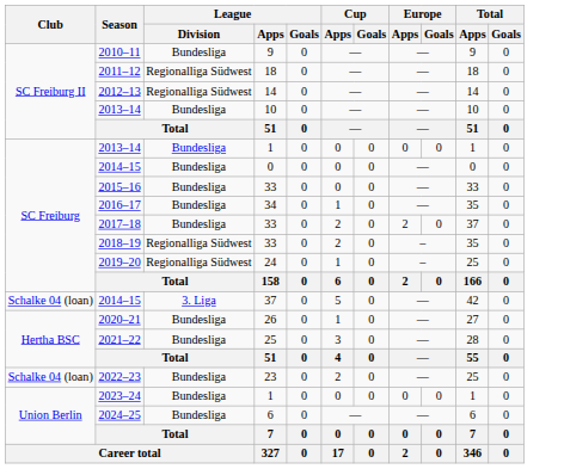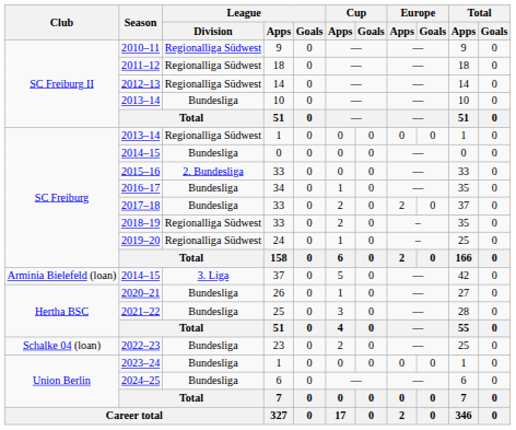2010–11 | League / Division: Bundesliga -> Regionalliga Südwest
2013–14 / 1 | League / Division: Bundesliga -> Regionalliga Südwest
2015–16 | League / Division: Bundesliga -> 2. Bundesliga
2014–15 / 37 | Club: Schalke 04 (loan) -> Arminia Bielefeld (loan)
